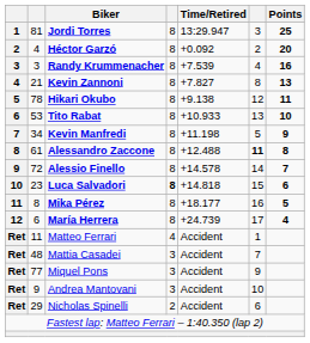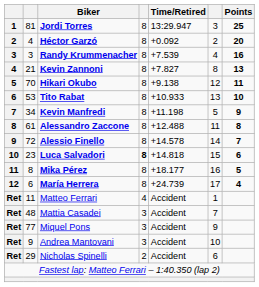Hikari Okubo | column 2: 78 -> 70
Alessandro Zaccone | column 6: bold -> normal
